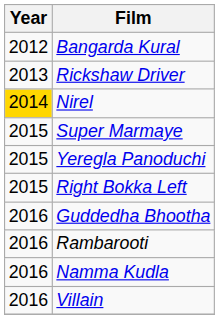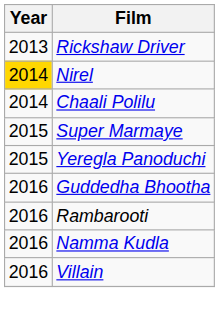- row: 2012 | Bangarda Kural
+ row: 2014 | Chaali Polilu
- row: 2015 | Right Bokka Left
